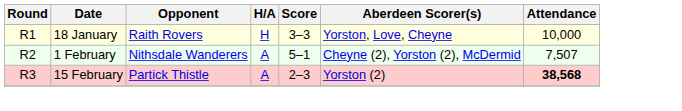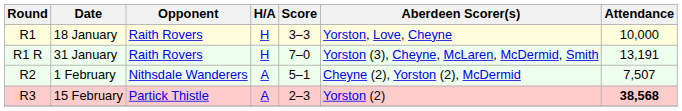+ row: R1 R | 31 January | Raith Rovers | H | 7–0 | Yorston (3), Cheyne, McLaren, McDermid, Smith | 13,191
